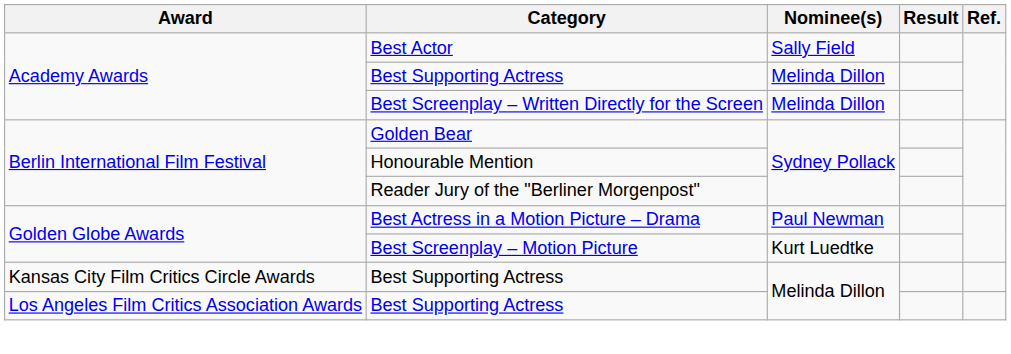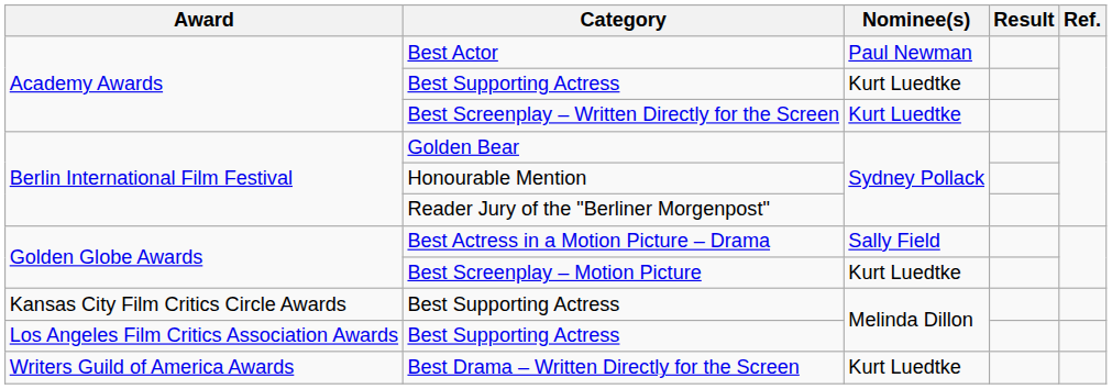Best Actor | Nominee(s): Sally Field -> Paul Newman
Academy Awards / Best Supporting Actress | Nominee(s): Melinda Dillon -> Kurt Luedtke
Best Screenplay – Written Directly for the Screen | Nominee(s): Melinda Dillon -> Kurt Luedtke
Best Actress in a Motion Picture – Drama | Nominee(s): Paul Newman -> Sally Field
+ row: Writers Guild of America Awards | Best Drama – Written Directly for the Screen | Kurt Luedtke
